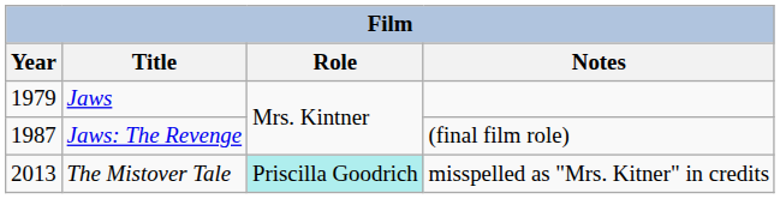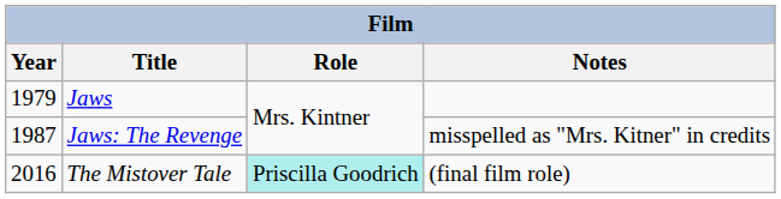Jaws: The Revenge | Notes: (final film role) -> misspelled as "Mrs. Kitner" in credits
The Mistover Tale | Year: 2013 -> 2016
The Mistover Tale | Notes: misspelled as "Mrs. Kitner" in credits -> (final film role)
